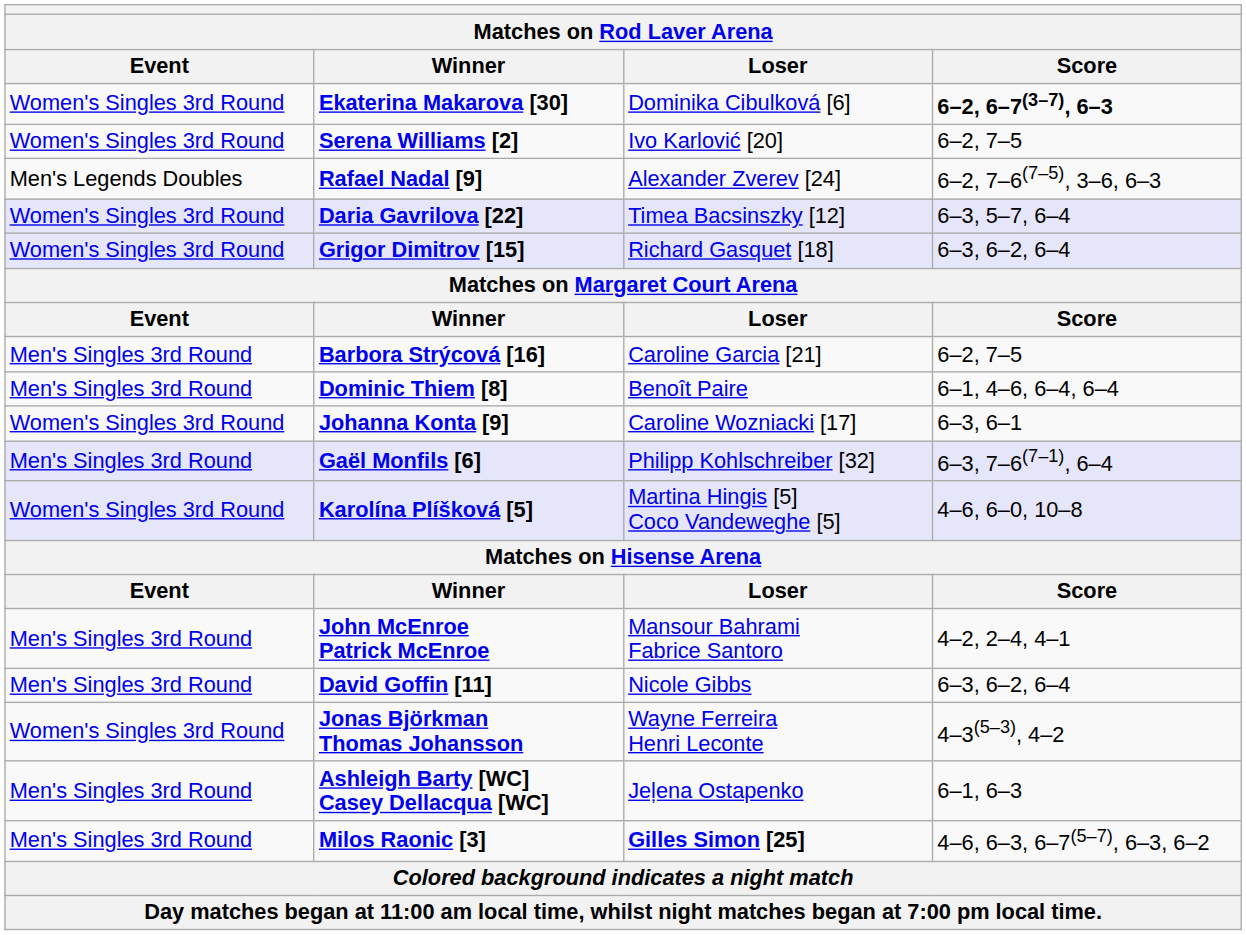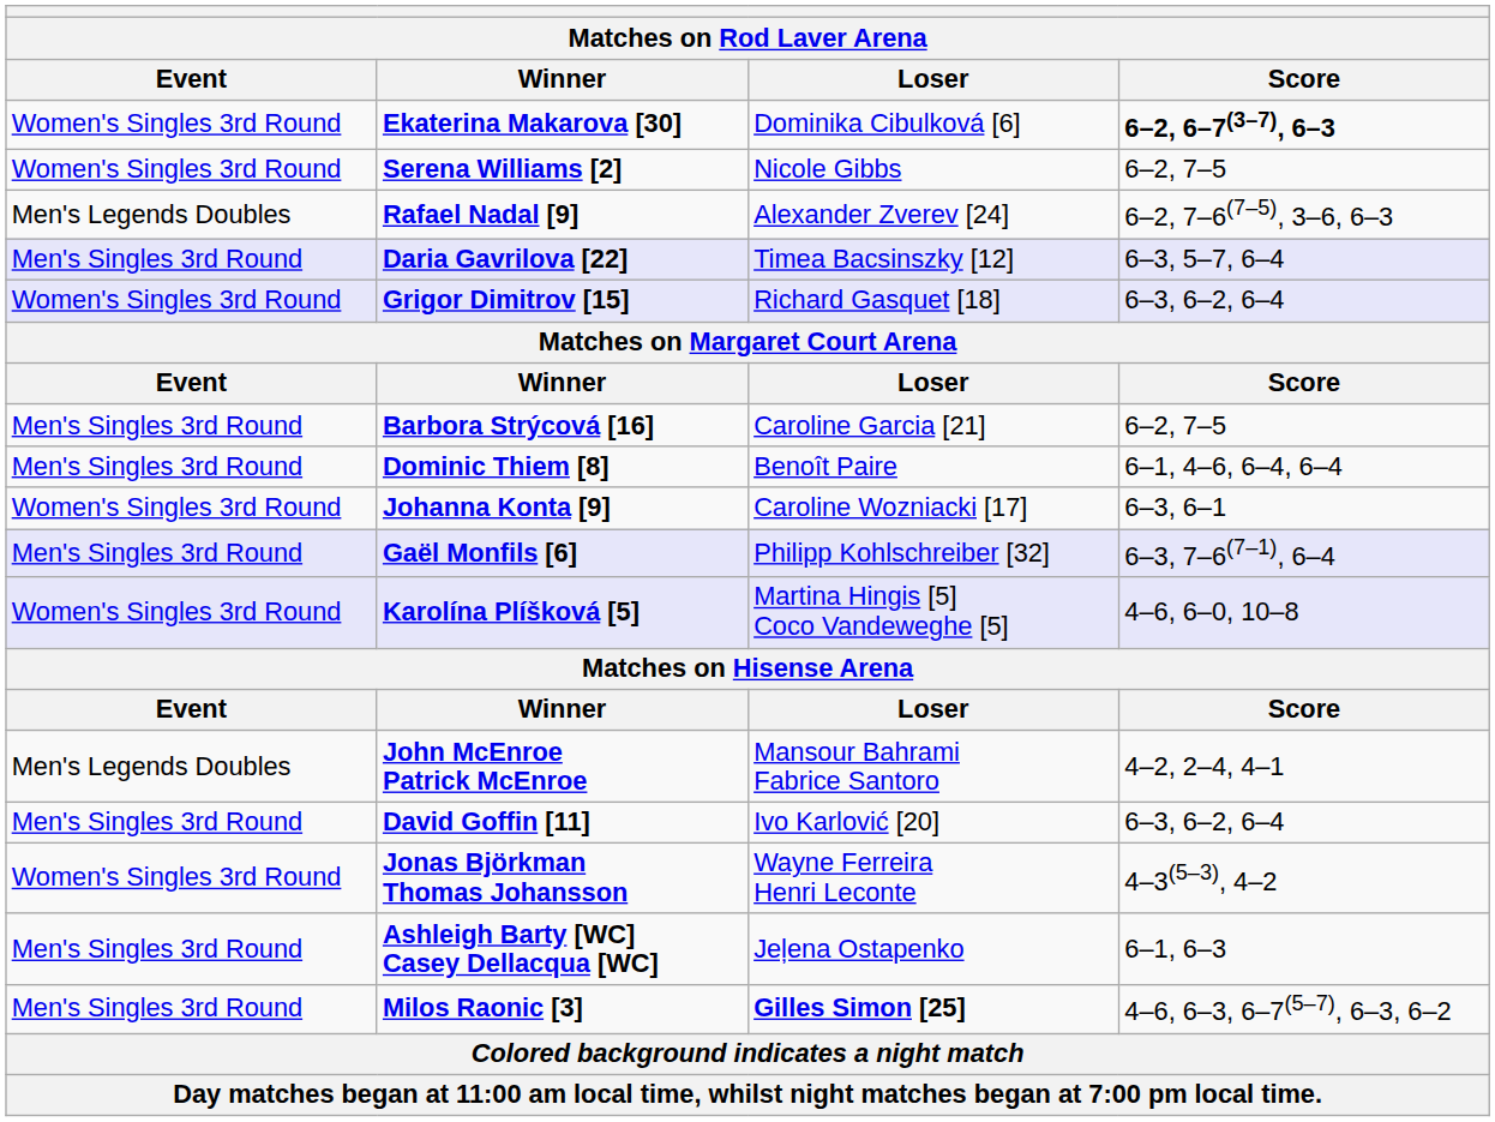Serena Williams [2] | Loser: Ivo Karlović [20] -> Nicole Gibbs
Daria Gavrilova [22] | Event: Women's Singles 3rd Round -> Men's Singles 3rd Round
John McEnroe Patrick McEnroe | Event: Men's Singles 3rd Round -> Men's Legends Doubles
David Goffin [11] | Loser: Nicole Gibbs -> Ivo Karlović [20]
